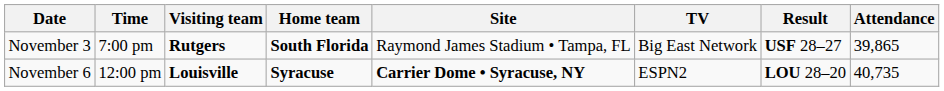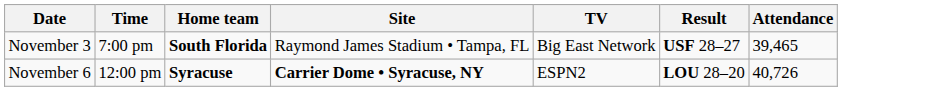- column: Visiting team | Rutgers | Louisville
November 3 | Attendance: 39,865 -> 39,465
November 6 | Attendance: 40,735 -> 40,726
